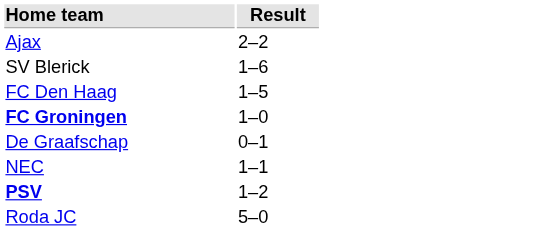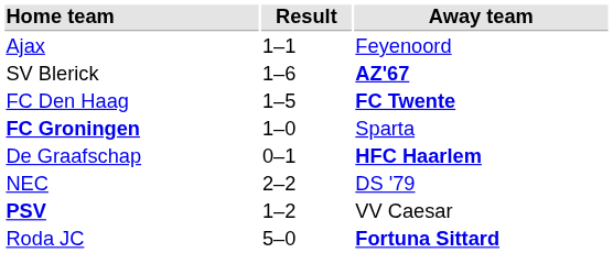+ column: Away team | Feyenoord | AZ'67 | FC Twente | Sparta | HFC Haarlem | DS '79 | VV Caesar | Fortuna Sittard
Ajax | Result: 2–2 -> 1–1
NEC | Result: 1–1 -> 2–2
